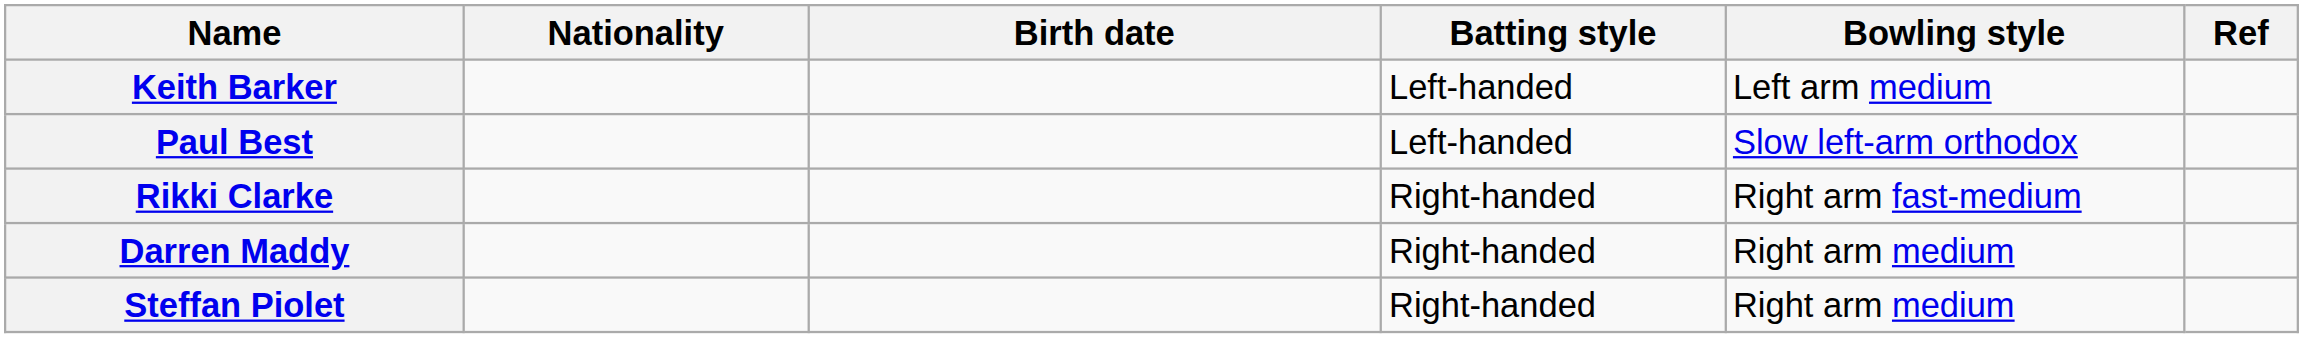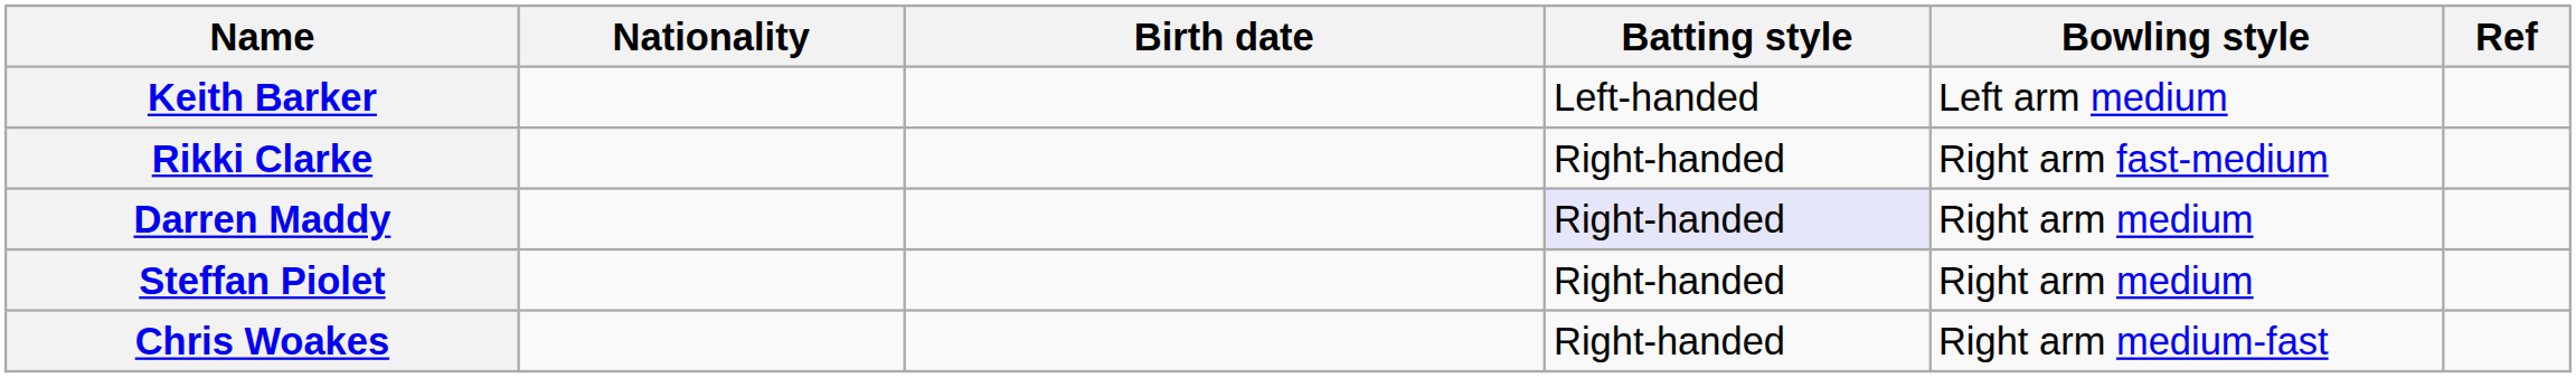- row: Paul Best | Left-handed | Slow left-arm orthodox
Darren Maddy | Batting style: no background -> lavender background
+ row: Chris Woakes | Right-handed | Right arm medium-fast
